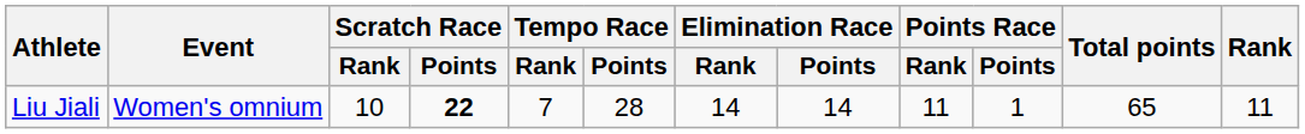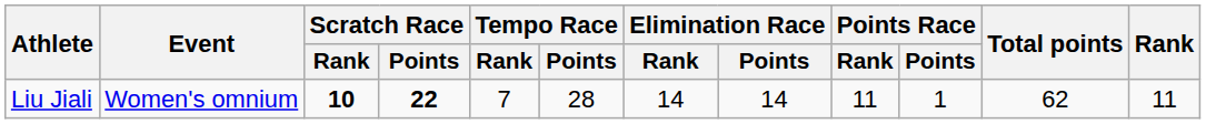Liu Jiali | Scratch Race / Rank: normal -> bold
Liu Jiali | Total points: 65 -> 62
